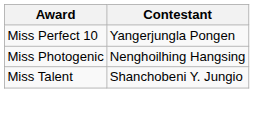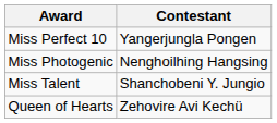+ row: Queen of Hearts | Zehovire Avi Kechü
